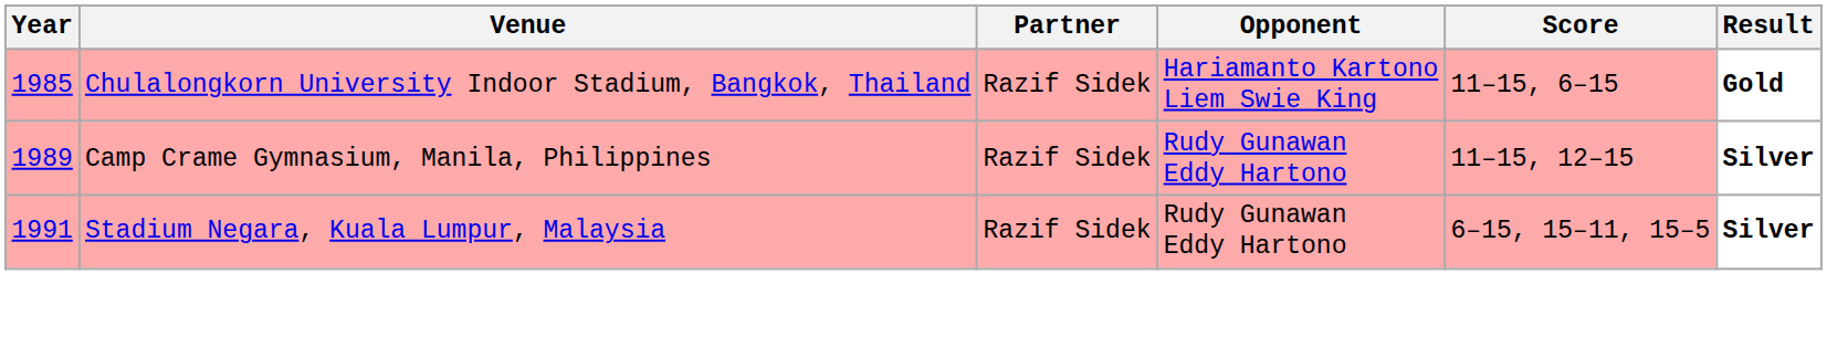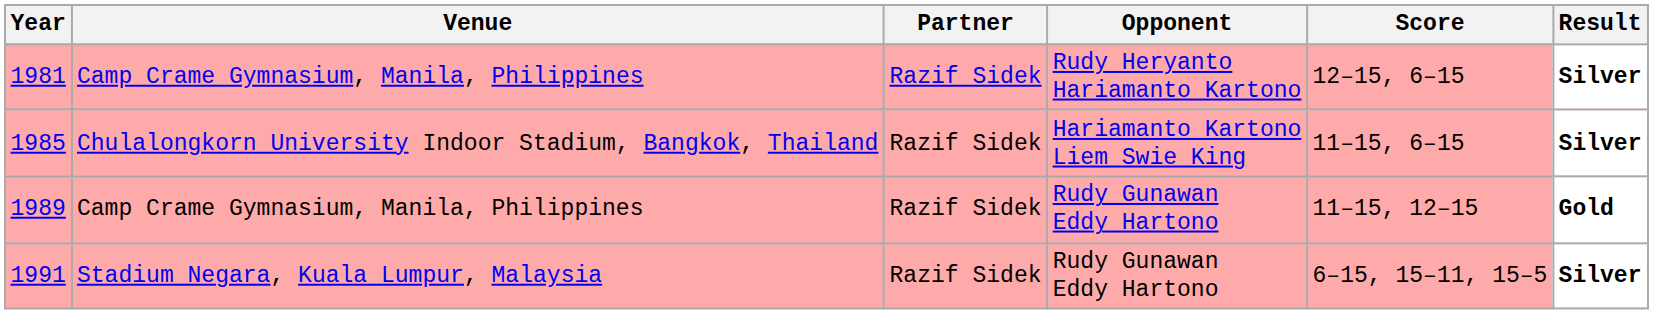+ row: 1981 | Camp Crame Gymnasium, Manila, Philippines | Razif Sidek | Rudy Heryanto Hariamanto Kartono | 12–15, 6–15 | Silver
1985 | Result: Gold -> Silver
1989 | Result: Silver -> Gold
